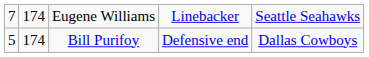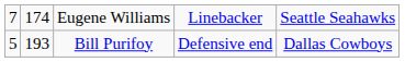Bill Purifoy | column 2: 174 -> 193
